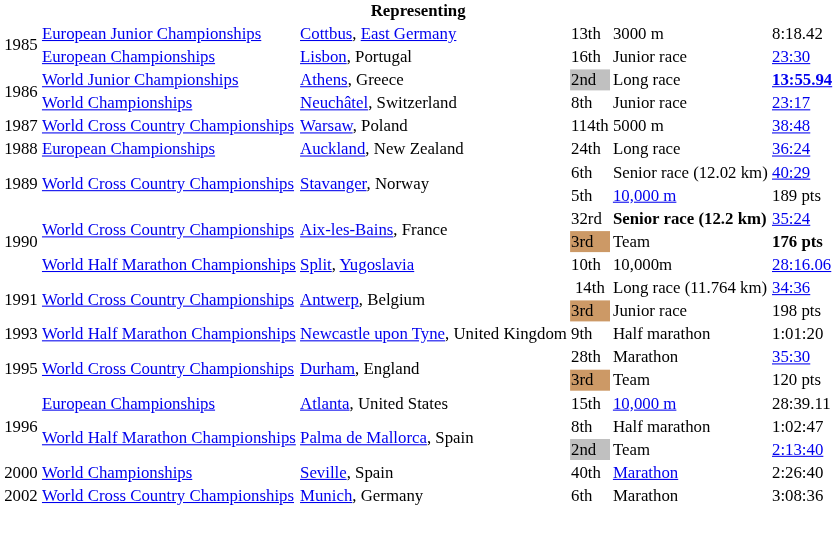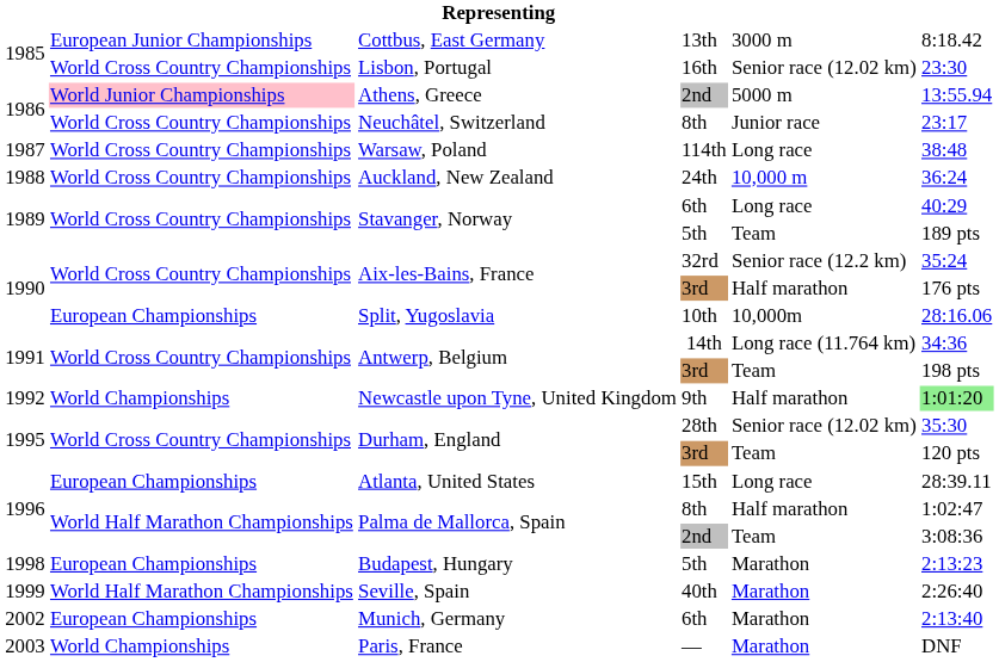Lisbon, Portugal | column 2: European Championships -> World Cross Country Championships
Lisbon, Portugal | column 5: Junior race -> Senior race (12.02 km)
Athens, Greece | column 2: no background -> pink background
Athens, Greece | column 5: Long race -> 5000 m
Athens, Greece | column 6: bold -> normal
Neuchâtel, Switzerland | column 2: World Championships -> World Cross Country Championships
Warsaw, Poland | column 5: 5000 m -> Long race
Auckland, New Zealand | column 2: European Championships -> World Cross Country Championships
Auckland, New Zealand | column 5: Long race -> 10,000 m
Stavanger, Norway / 6th | column 5: Senior race (12.02 km) -> Long race
Stavanger, Norway / 5th | column 5: 10,000 m -> Team
Aix-les-Bains, France / 32rd | column 5: bold -> normal
Aix-les-Bains, France / 3rd | column 5: Team -> Half marathon
Aix-les-Bains, France / 3rd | column 6: bold -> normal
Split, Yugoslavia | column 2: World Half Marathon Championships -> European Championships
Antwerp, Belgium / 3rd | column 5: Junior race -> Team
Newcastle upon Tyne, United Kingdom | column 1: 1993 -> 1992
Newcastle upon Tyne, United Kingdom | column 2: World Half Marathon Championships -> World Championships
Newcastle upon Tyne, United Kingdom | column 6: no background -> lightgreen background
Durham, England / 28th | column 5: Marathon -> Senior race (12.02 km)
Atlanta, United States | column 5: 10,000 m -> Long race
Palma de Mallorca, Spain / 2nd | column 6: 2:13:40 -> 3:08:36
+ row: 1998 | European Championships | Budapest, Hungary | 5th | Marathon | 2:13:23
Seville, Spain | column 1: 2000 -> 1999
Seville, Spain | column 2: World Championships -> World Half Marathon Championships
Munich, Germany | column 2: World Cross Country Championships -> European Championships
Munich, Germany | column 6: 3:08:36 -> 2:13:40
+ row: 2003 | World Championships | Paris, France | — | Marathon | DNF
